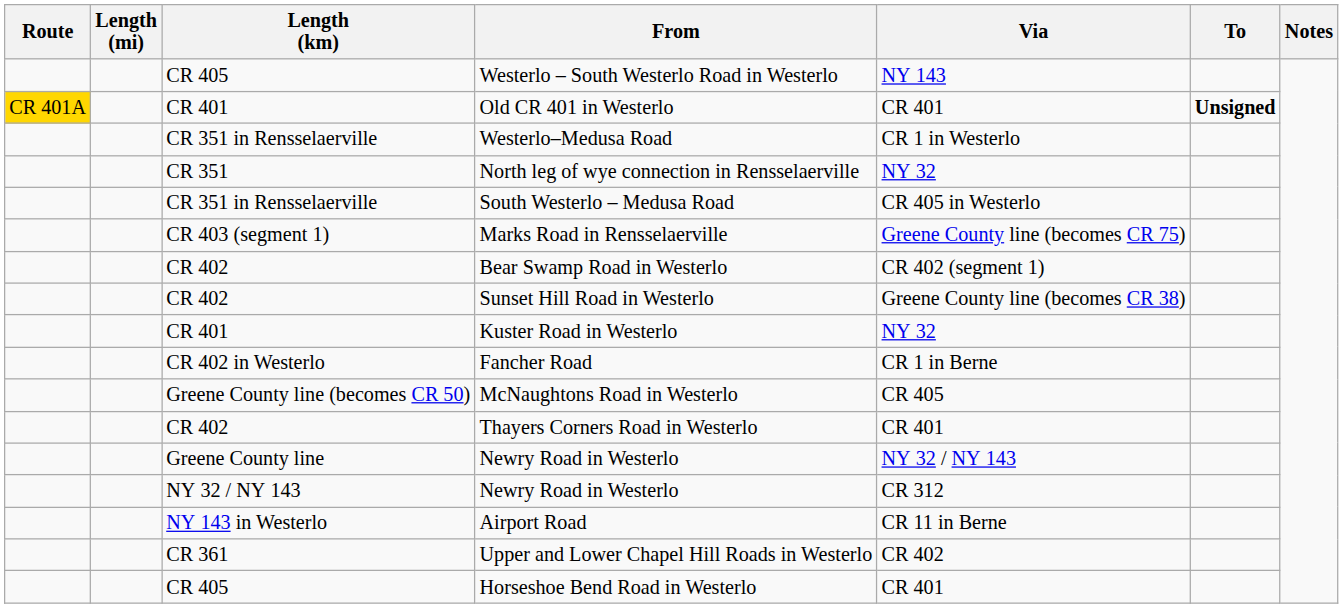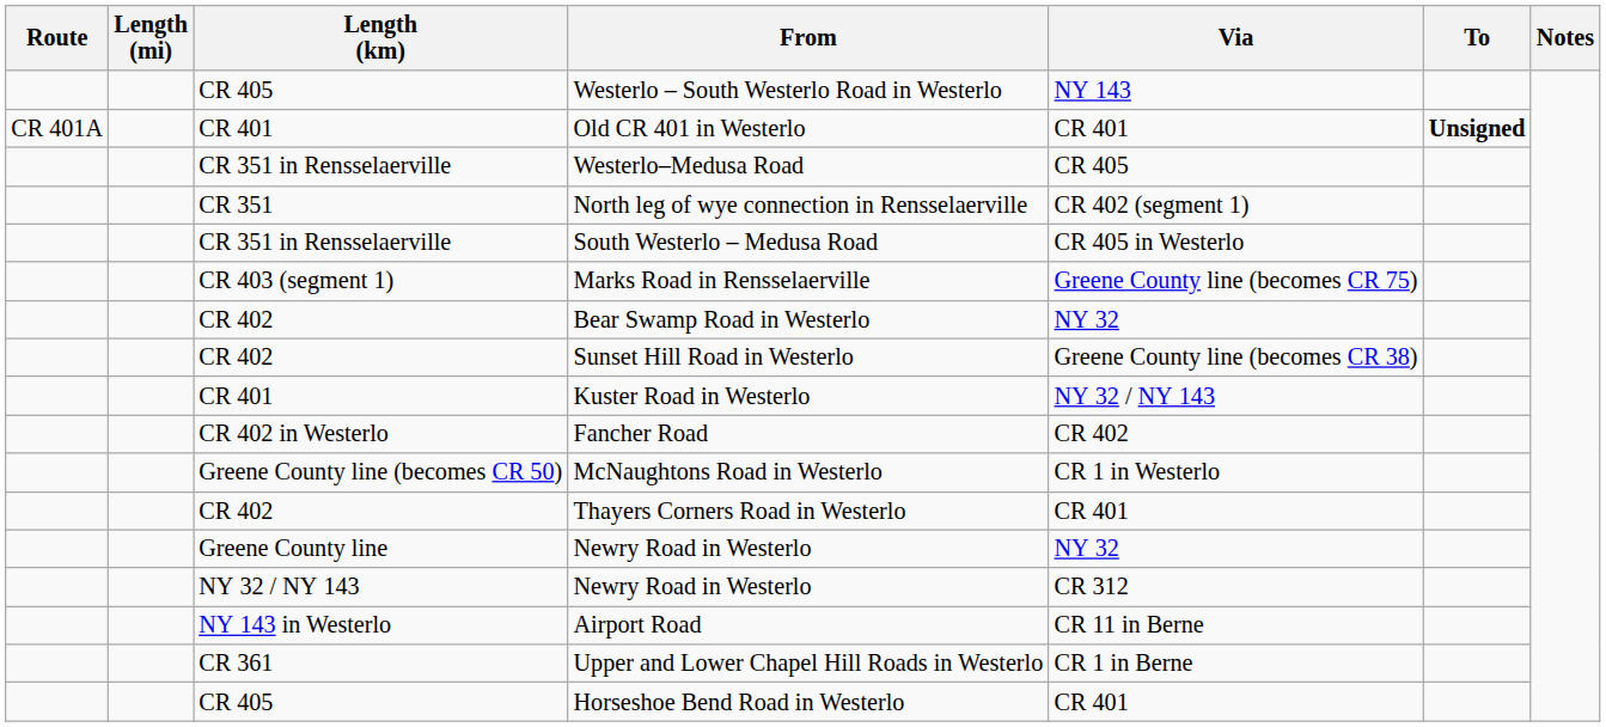Old CR 401 in Westerlo | Route: gold background -> no background
Westerlo–Medusa Road | Via: CR 1 in Westerlo -> CR 405
North leg of wye connection in Rensselaerville | Via: NY 32 -> CR 402 (segment 1)
Bear Swamp Road in Westerlo | Via: CR 402 (segment 1) -> NY 32
Kuster Road in Westerlo | Via: NY 32 -> NY 32 / NY 143
Fancher Road | Via: CR 1 in Berne -> CR 402
McNaughtons Road in Westerlo | Via: CR 405 -> CR 1 in Westerlo
Greene County line / Newry Road in Westerlo | Via: NY 32 / NY 143 -> NY 32
Upper and Lower Chapel Hill Roads in Westerlo | Via: CR 402 -> CR 1 in Berne
